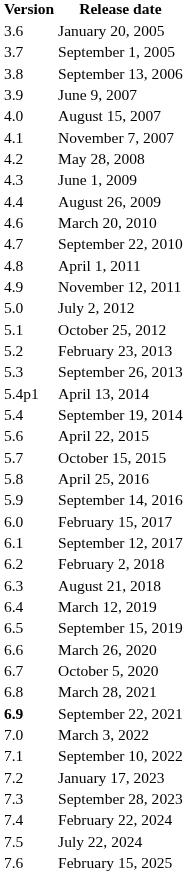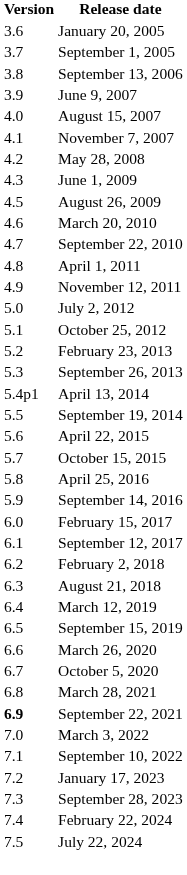August 26, 2009 | Version: 4.4 -> 4.5
September 19, 2014 | Version: 5.4 -> 5.5
- row: 7.6 | February 15, 2025
